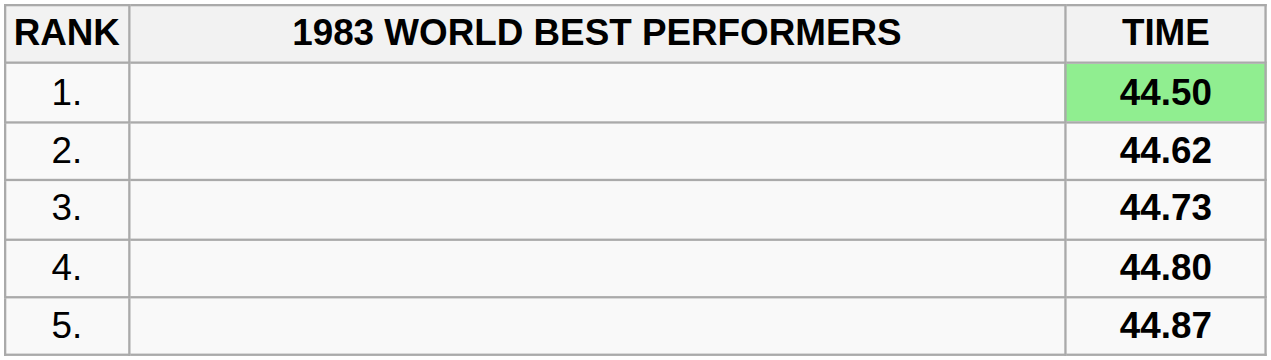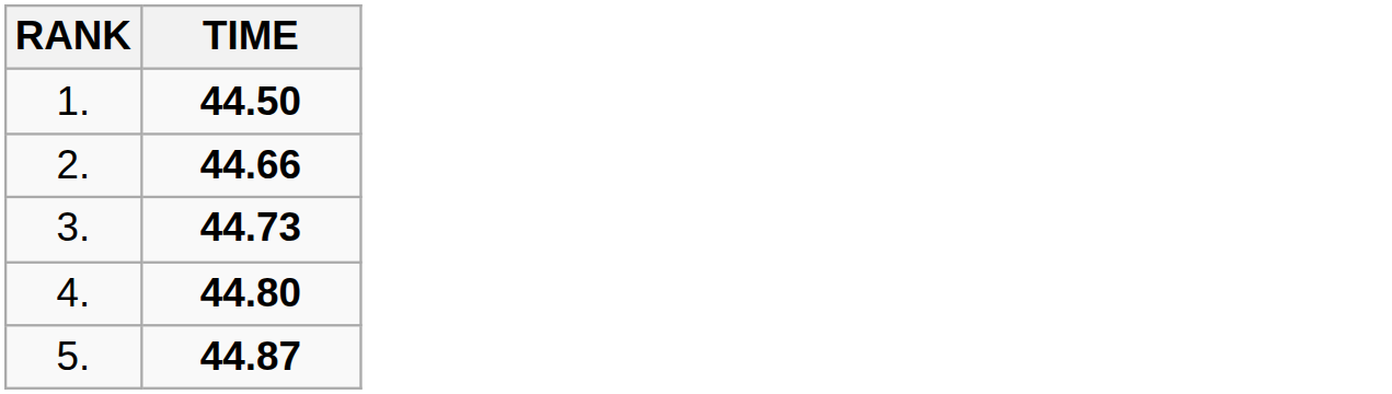- column: 1983 WORLD BEST PERFORMERS
1. | TIME: lightgreen background -> no background
2. | TIME: 44.62 -> 44.66
